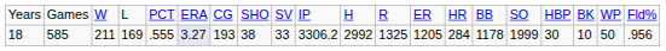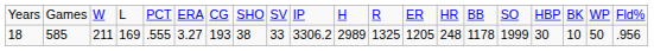18 | column 6: lavender background -> no background
18 | column 11: 2992 -> 2989
18 | column 14: 284 -> 248
